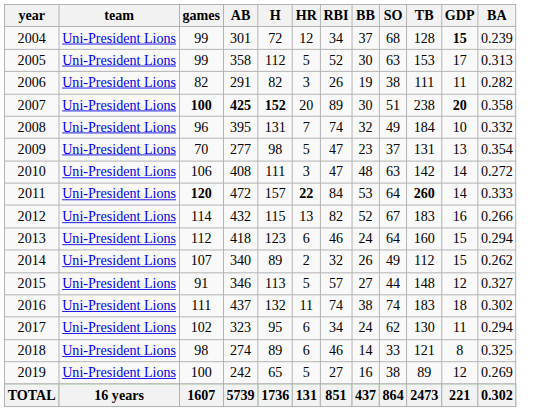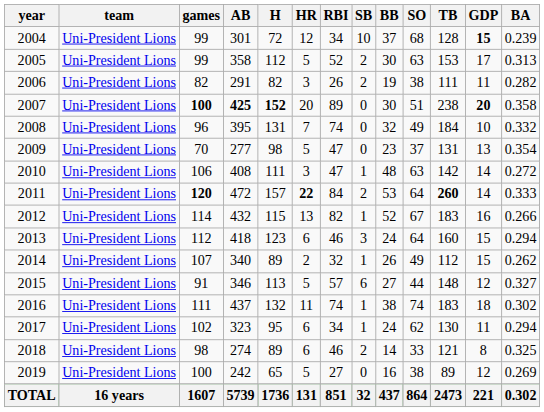+ column: SB | 10 | 2 | 2 | 0 | 0 | 0 | 1 | 2 | 1 | 3 | 1 | 6 | 1 | 1 | 2 | 0 | 32
